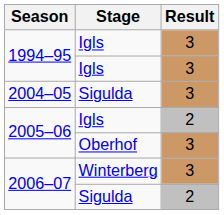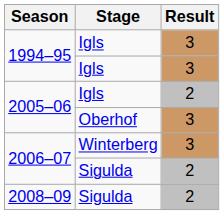- row: 2004–05 | Sigulda | 3
+ row: 2008–09 | Sigulda | 2
